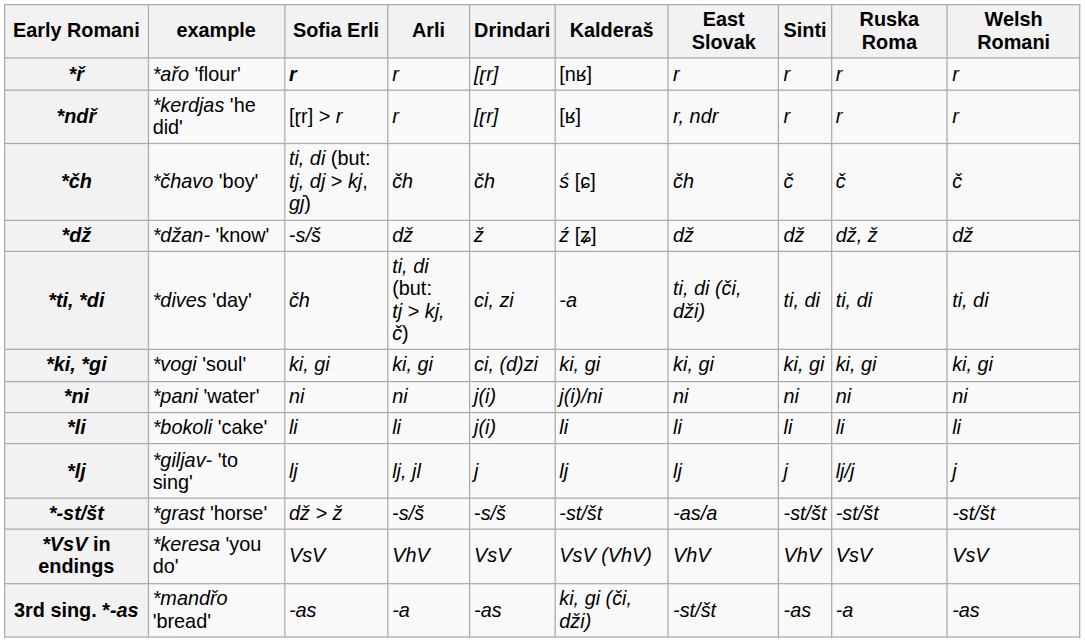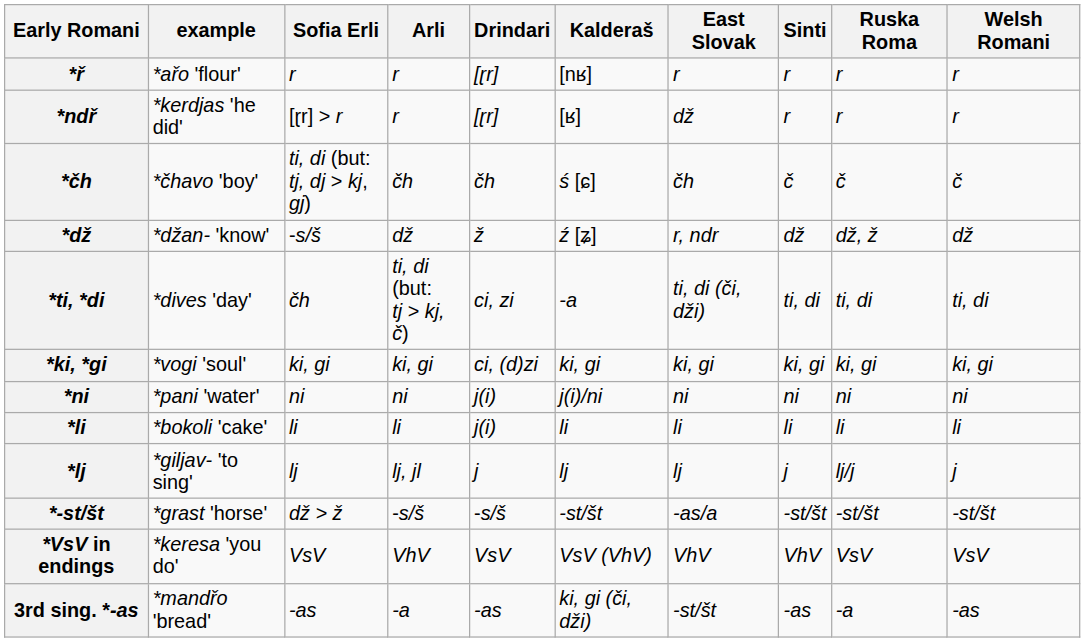*ř | Sofia Erli: bold -> normal
*ndř | East Slovak: r, ndr -> dž
*dž | East Slovak: dž -> r, ndr
